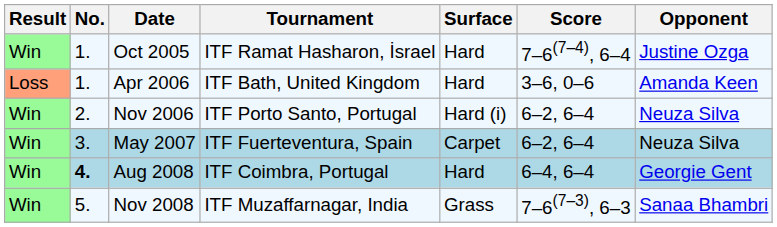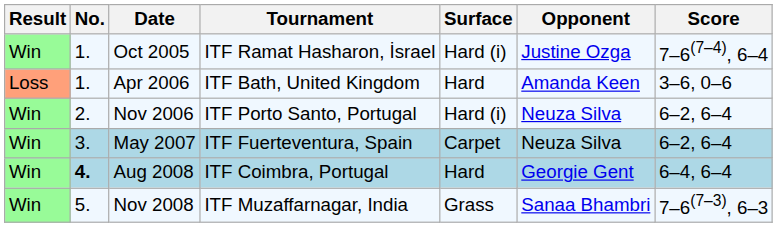columns swapped: Opponent <-> Score
Oct 2005 | Surface: Hard -> Hard (i)
